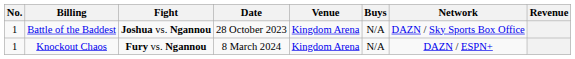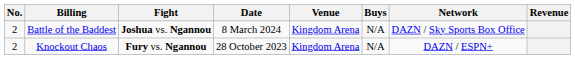Battle of the Baddest | No.: 1 -> 2
Battle of the Baddest | Date: 28 October 2023 -> 8 March 2024
Knockout Chaos | No.: 1 -> 2
Knockout Chaos | Date: 8 March 2024 -> 28 October 2023
